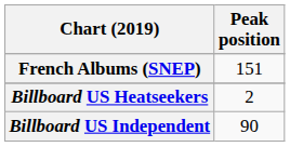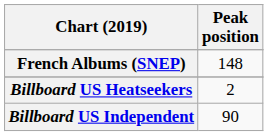French Albums (SNEP) | Peak position: 151 -> 148
